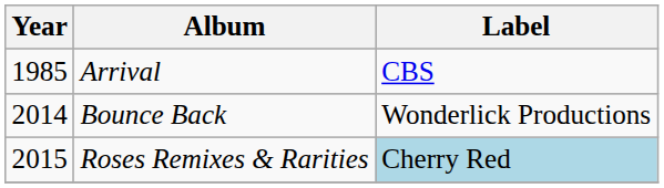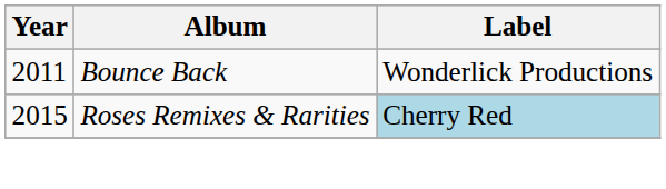- row: 1985 | Arrival | CBS
Bounce Back | Year: 2014 -> 2011
